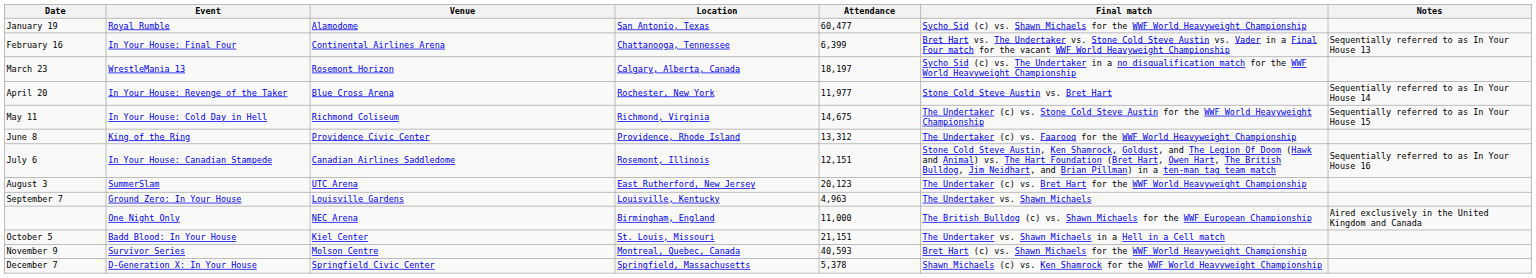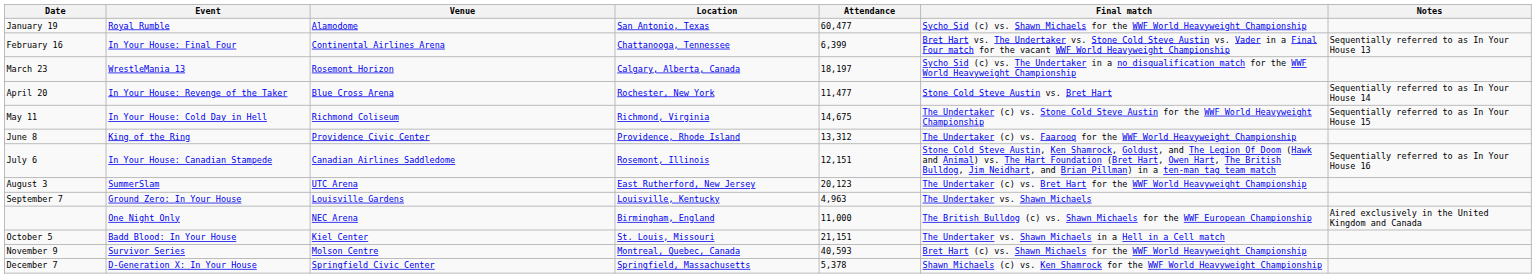April 20 | Attendance: 11,977 -> 11,477
